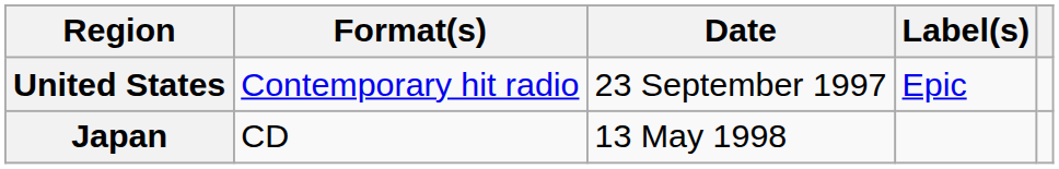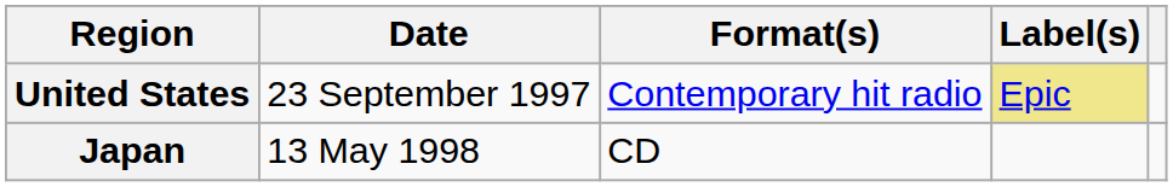columns swapped: Date <-> Format(s)
United States | Label(s): no background -> khaki background
